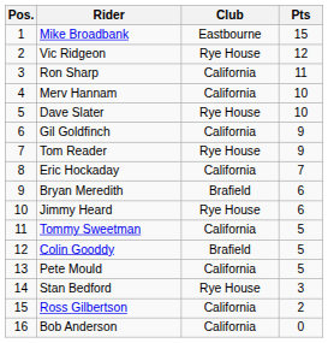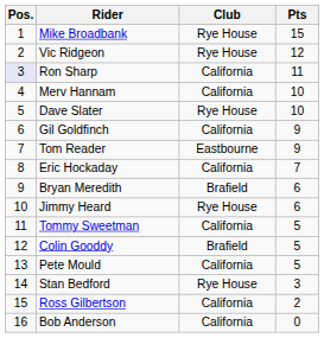Mike Broadbank | Club: Eastbourne -> Rye House
Ron Sharp | Pos.: no background -> lavender background
Tom Reader | Club: Rye House -> Eastbourne
